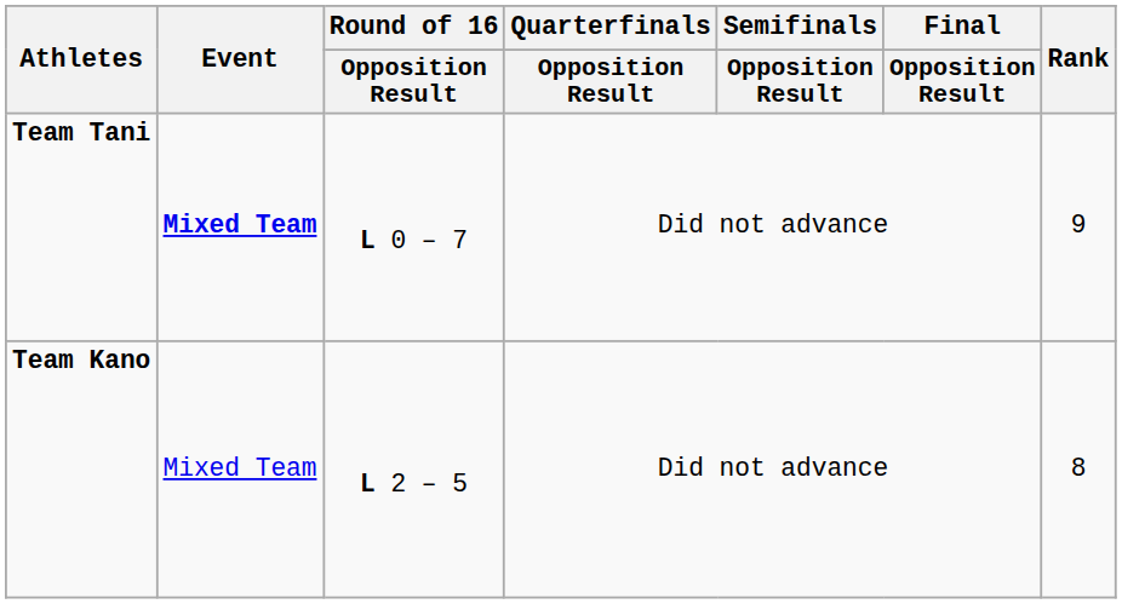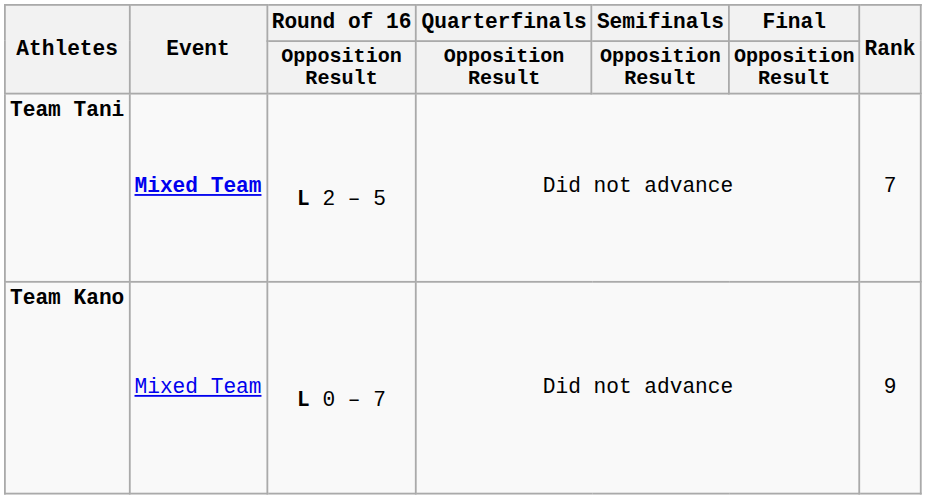Team Tani | Round of 16 / Opposition Result: L 0 – 7 -> L 2 – 5
Team Tani | Rank: 9 -> 7
Team Kano | Round of 16 / Opposition Result: L 2 – 5 -> L 0 – 7
Team Kano | Rank: 8 -> 9
